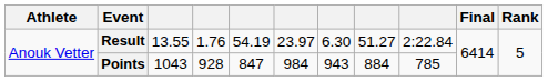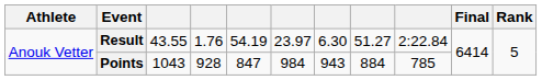Result | column 3: 13.55 -> 43.55
